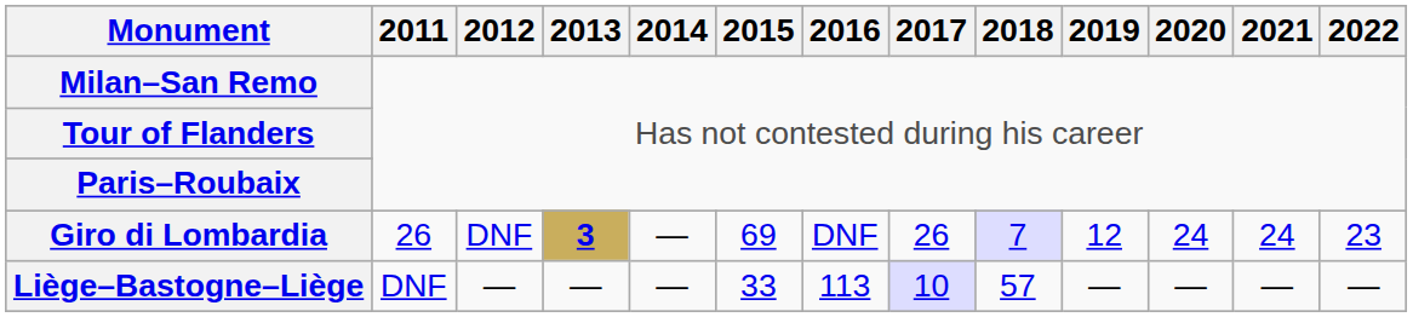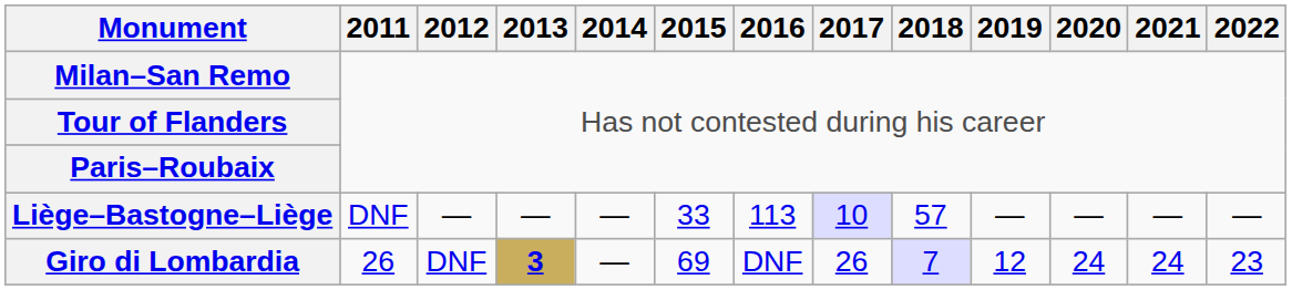rows swapped: Liège–Bastogne–Liège <-> Giro di Lombardia
